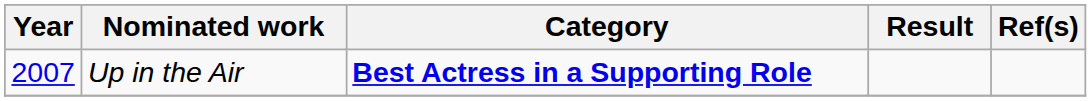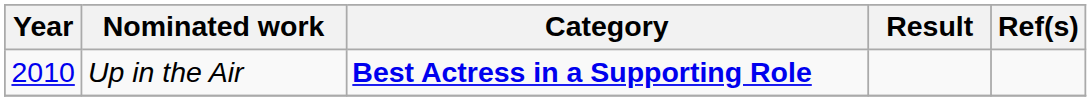Up in the Air | Year: 2007 -> 2010
